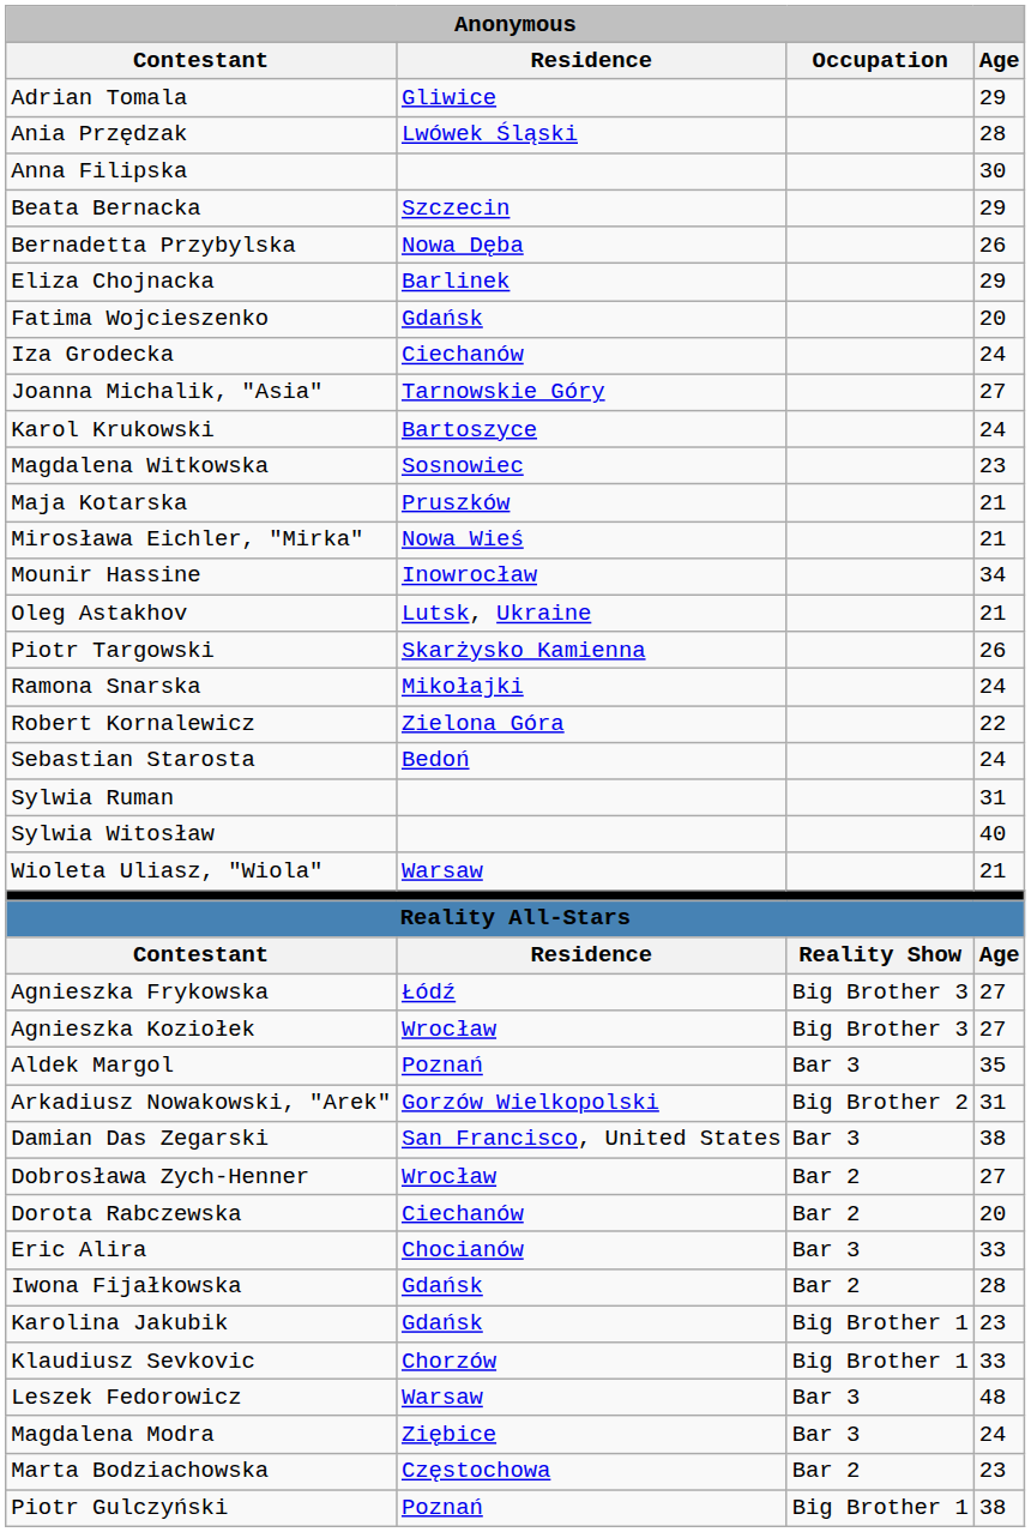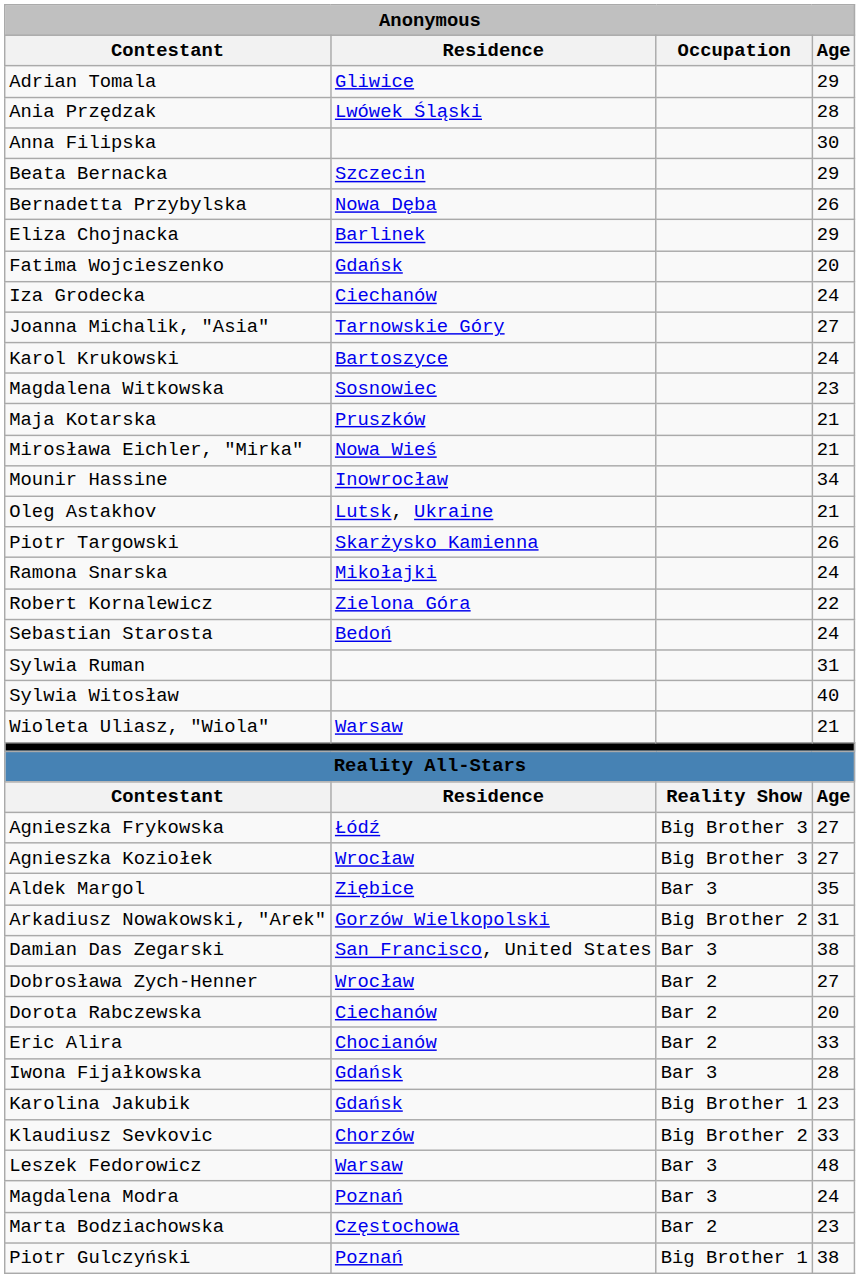Aldek Margol | Residence: Poznań -> Ziębice
Eric Alira | Occupation: Bar 3 -> Bar 2
Iwona Fijałkowska | Occupation: Bar 2 -> Bar 3
Klaudiusz Sevkovic | Occupation: Big Brother 1 -> Big Brother 2
Magdalena Modra | Residence: Ziębice -> Poznań
